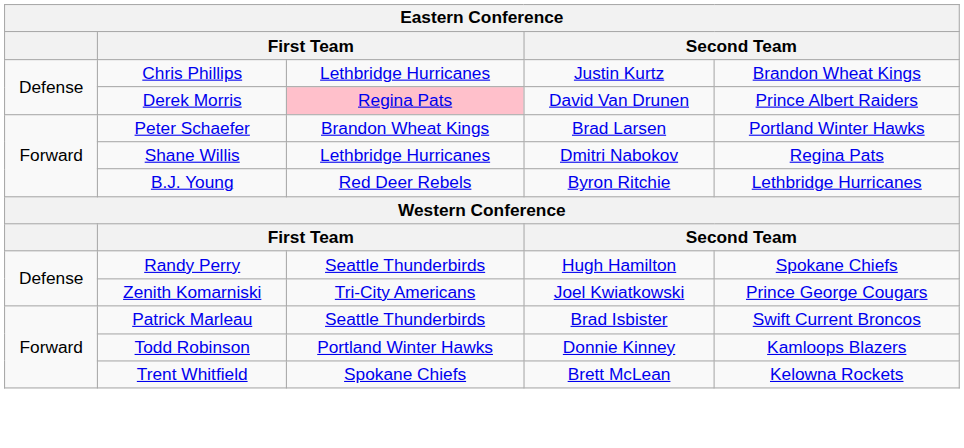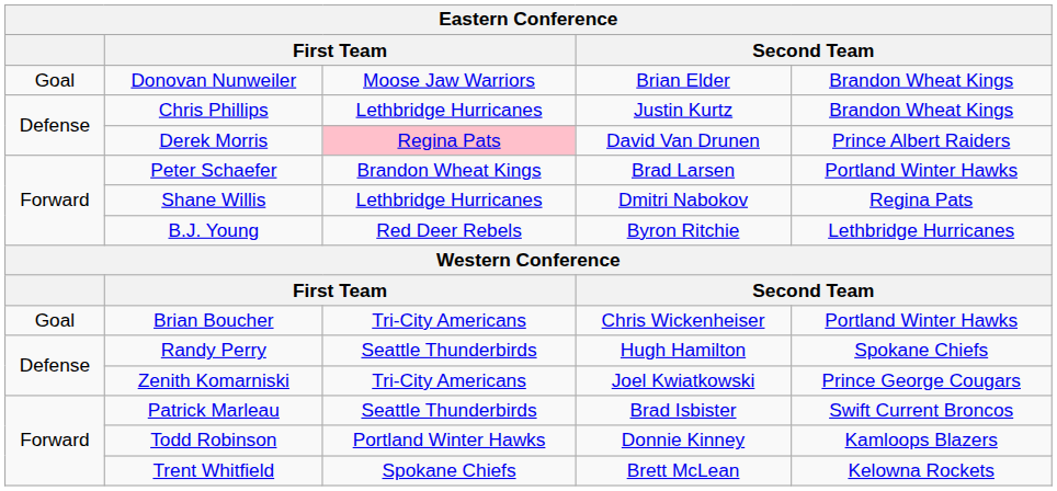+ row: Goal | Donovan Nunweiler | Moose Jaw Warriors | Brian Elder | Brandon Wheat Kings
+ row: Goal | Brian Boucher | Tri-City Americans | Chris Wickenheiser | Portland Winter Hawks
